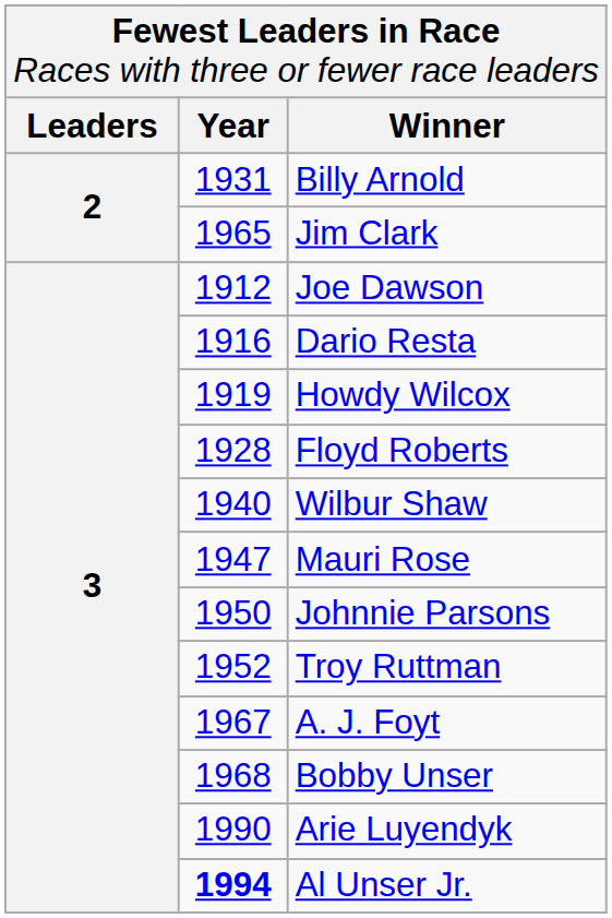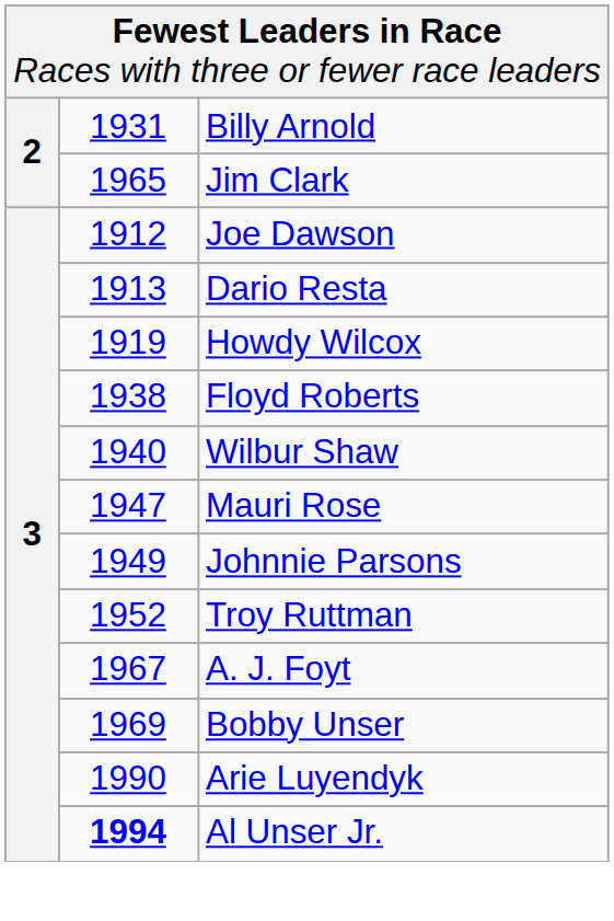- row: Leaders | Year | Winner
Dario Resta | column 2: 1916 -> 1913
Floyd Roberts | column 2: 1928 -> 1938
Johnnie Parsons | column 2: 1950 -> 1949
Bobby Unser | column 2: 1968 -> 1969
